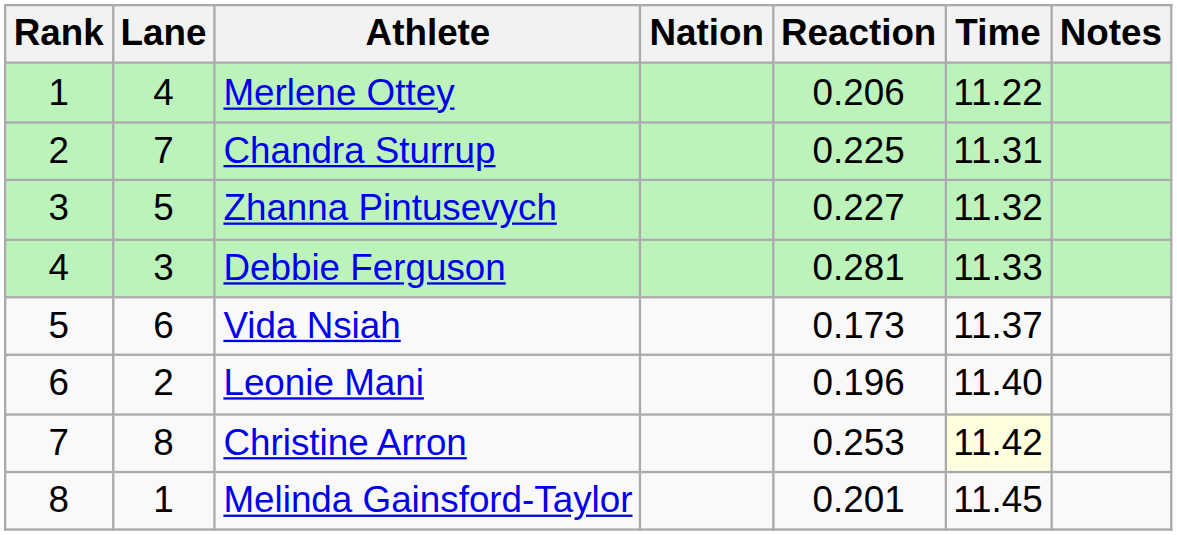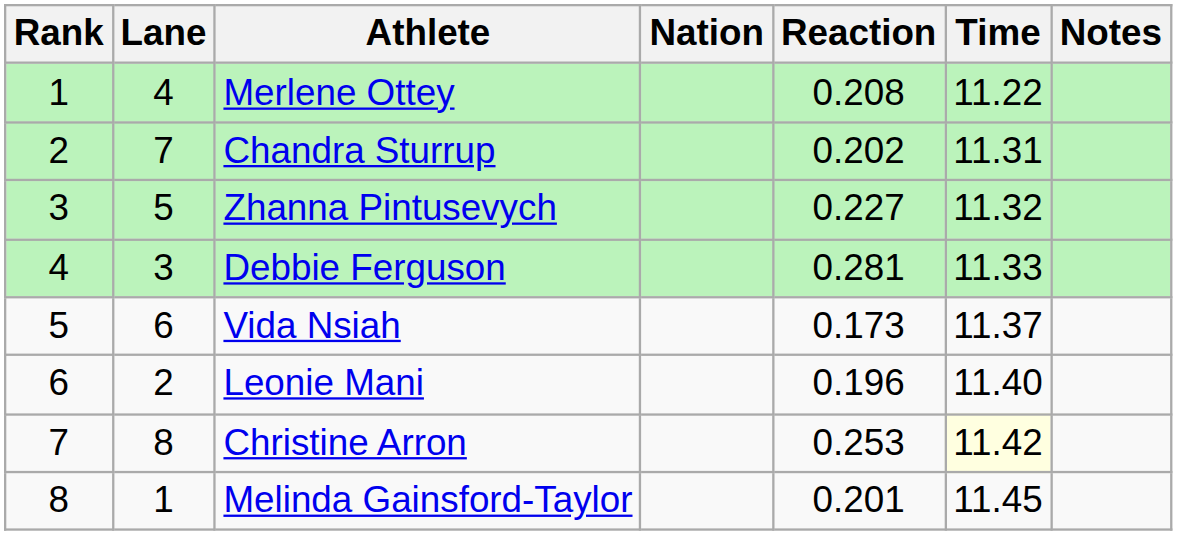Merlene Ottey | Reaction: 0.206 -> 0.208
Chandra Sturrup | Reaction: 0.225 -> 0.202
